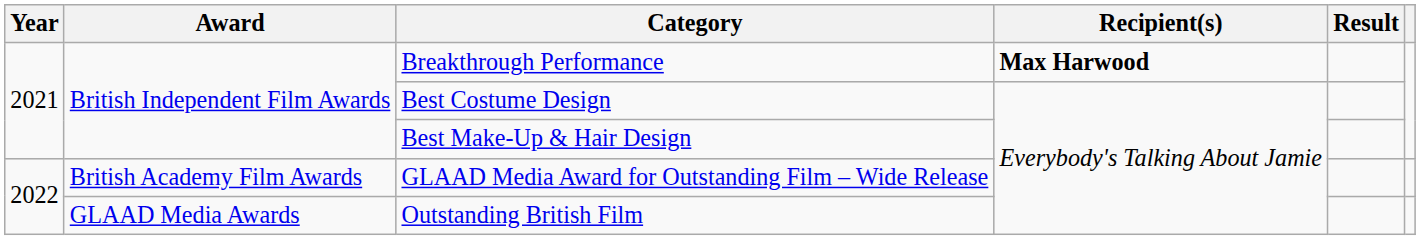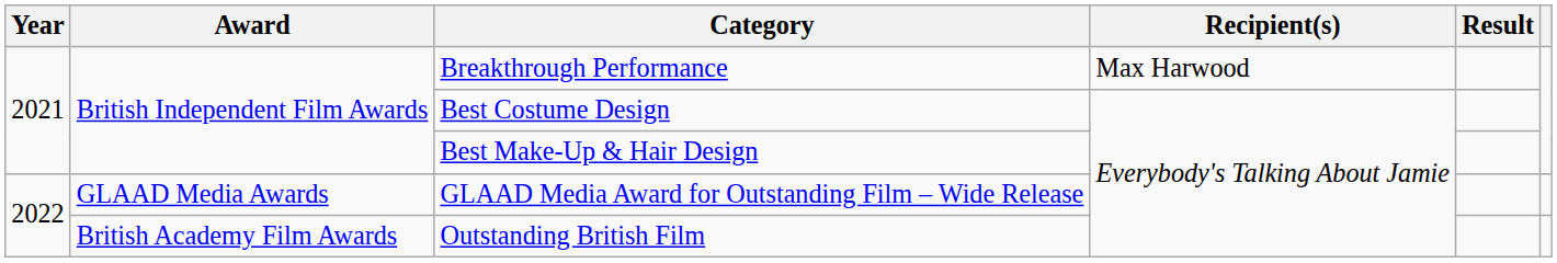Breakthrough Performance | Recipient(s): bold -> normal
GLAAD Media Award for Outstanding Film – Wide Release | Award: British Academy Film Awards -> GLAAD Media Awards
Outstanding British Film | Award: GLAAD Media Awards -> British Academy Film Awards
